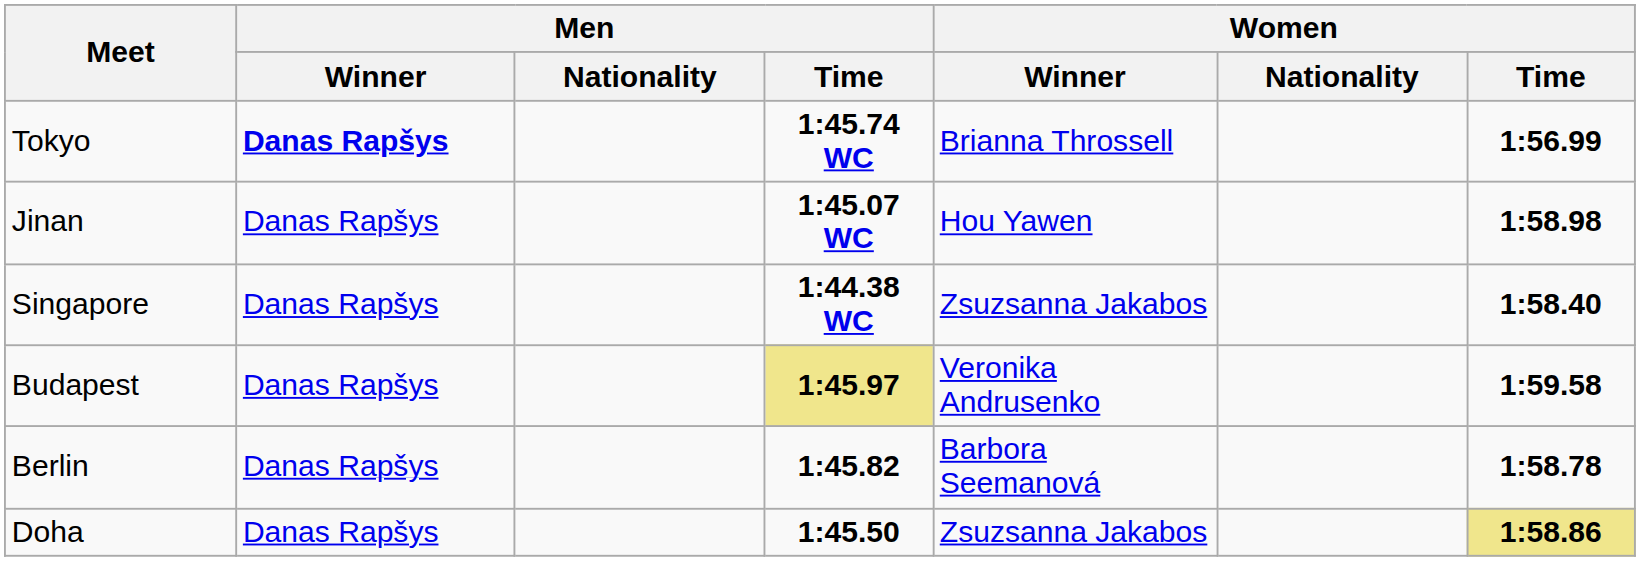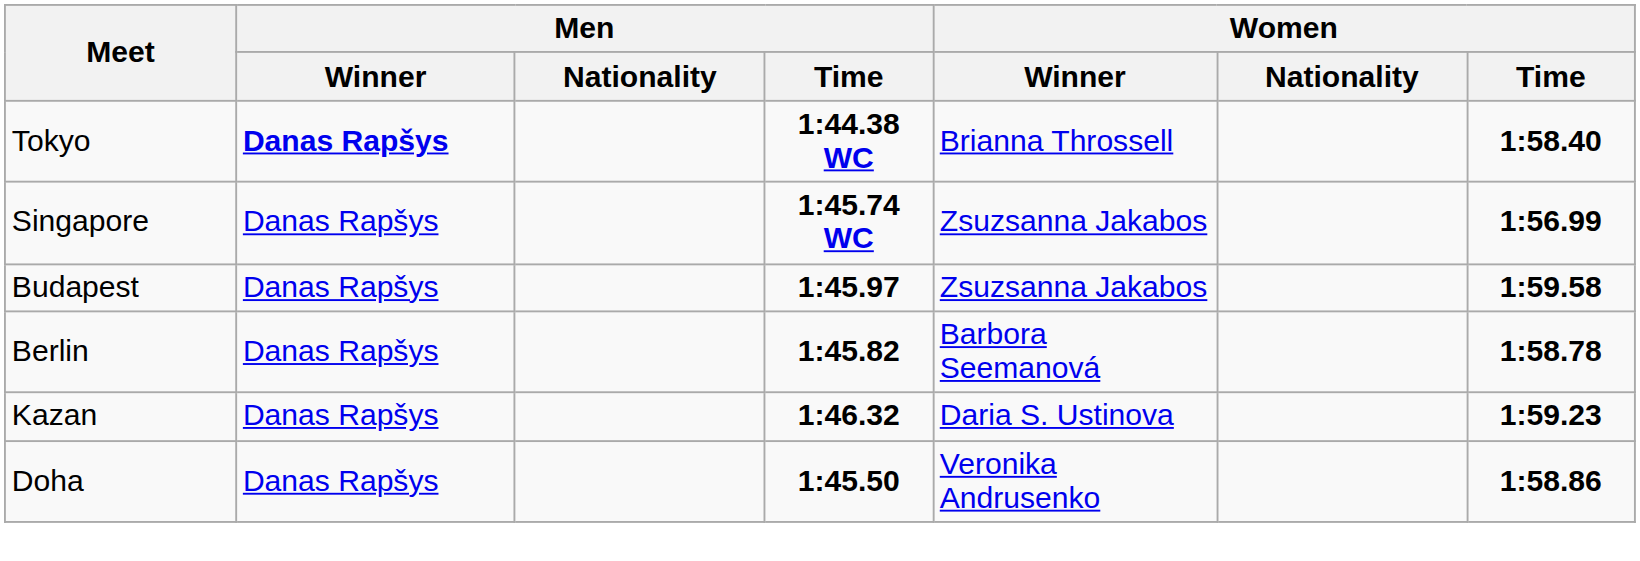Tokyo | Men / Time: 1:45.74 WC -> 1:44.38 WC
Tokyo | Women / Time: 1:56.99 -> 1:58.40
- row: Jinan | Danas Rapšys | 1:45.07 WC | Hou Yawen | 1:58.98
Singapore | Men / Time: 1:44.38 WC -> 1:45.74 WC
Singapore | Women / Time: 1:58.40 -> 1:56.99
Budapest | Men / Time: khaki background -> no background
Budapest | Women / Winner: Veronika Andrusenko -> Zsuzsanna Jakabos
+ row: Kazan | Danas Rapšys | 1:46.32 | Daria S. Ustinova | 1:59.23
Doha | Women / Winner: Zsuzsanna Jakabos -> Veronika Andrusenko
Doha | Women / Time: khaki background -> no background
